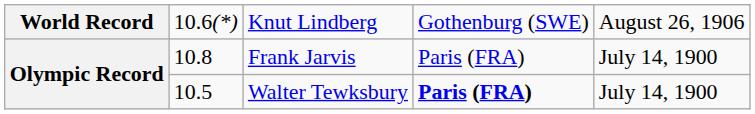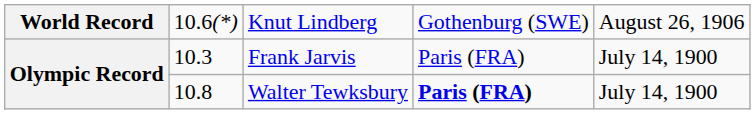Frank Jarvis | column 2: 10.8 -> 10.3
Walter Tewksbury | column 2: 10.5 -> 10.8
